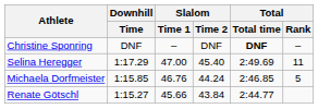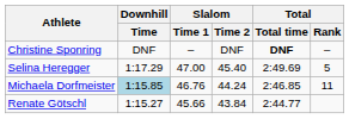Selina Heregger | Total / Rank: 11 -> 5
Michaela Dorfmeister | Downhill / Time: no background -> lightblue background
Michaela Dorfmeister | Total / Rank: 5 -> 11
